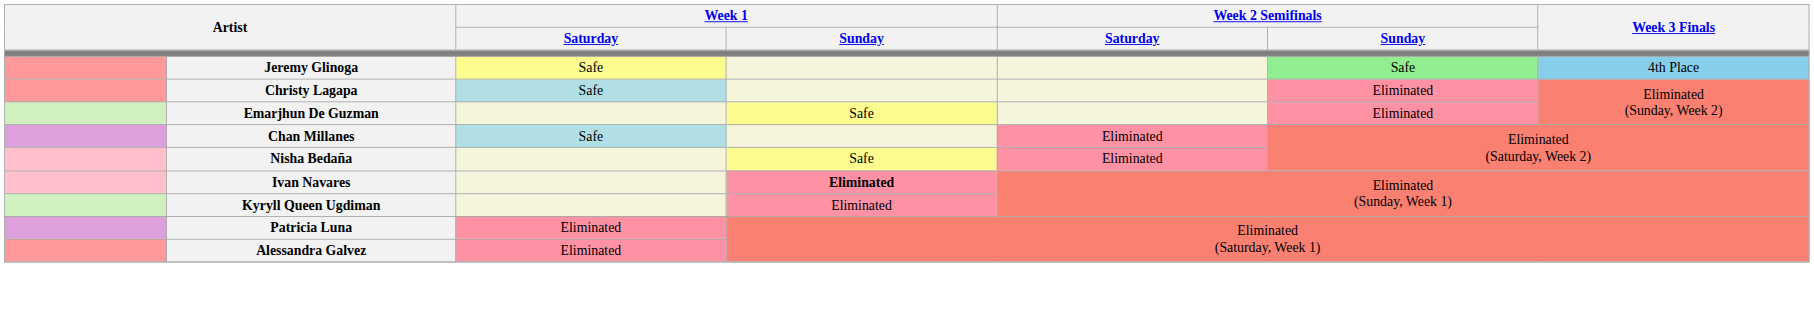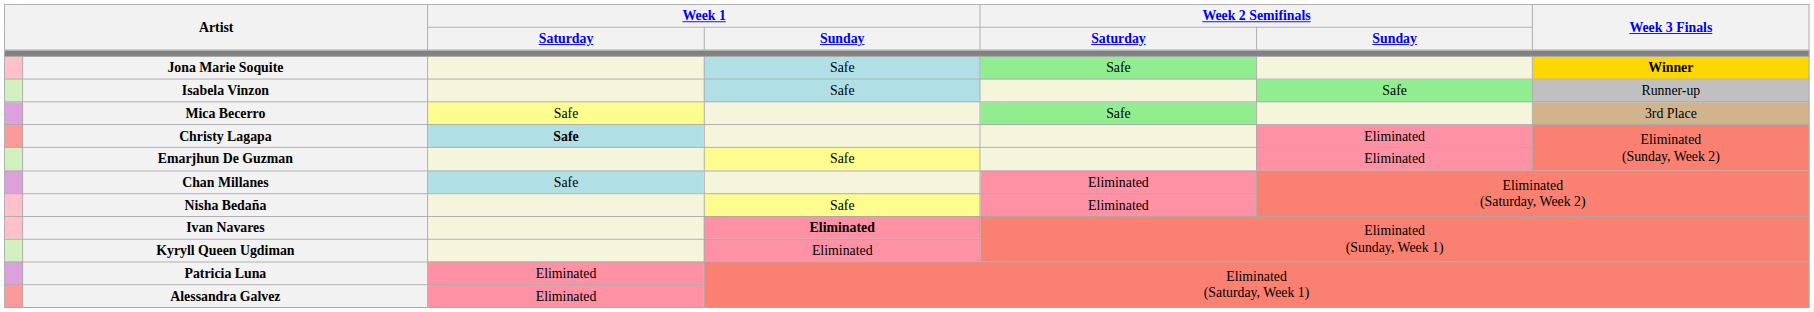+ row: Jona Marie Soquite | Safe | Safe | Winner
+ row: Isabela Vinzon | Safe | Safe | Runner-up
+ row: Mica Becerro | Safe | Safe | 3rd Place
- row: Jeremy Glinoga | Safe | Safe | 4th Place
Christy Lagapa | Week 1 / Saturday: normal -> bold
